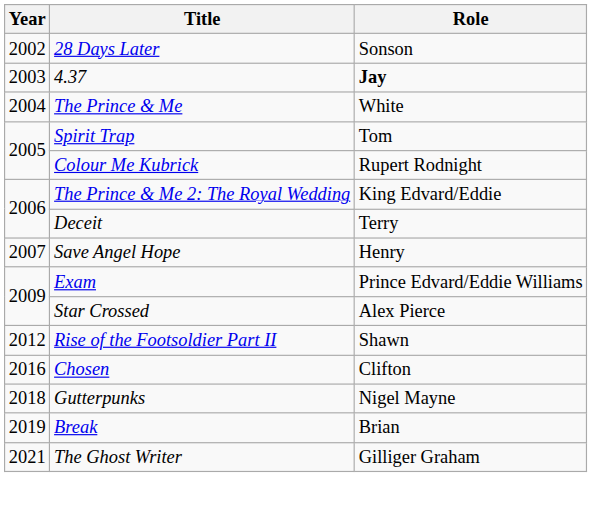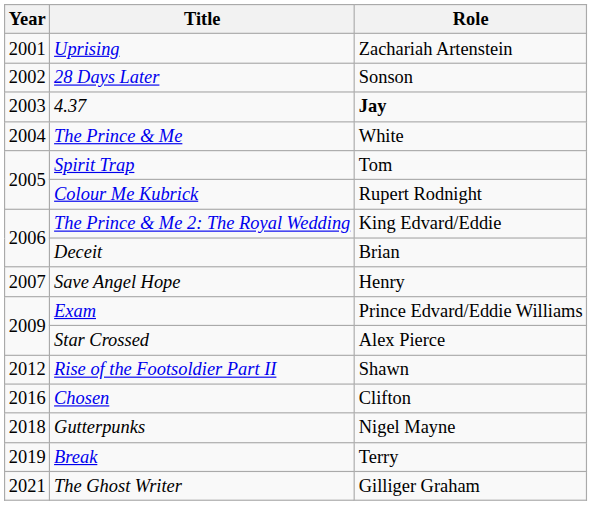+ row: 2001 | Uprising | Zachariah Artenstein
Deceit | Role: Terry -> Brian
Break | Role: Brian -> Terry
